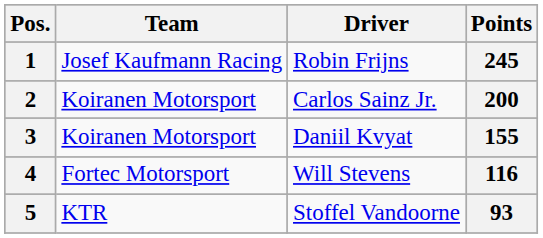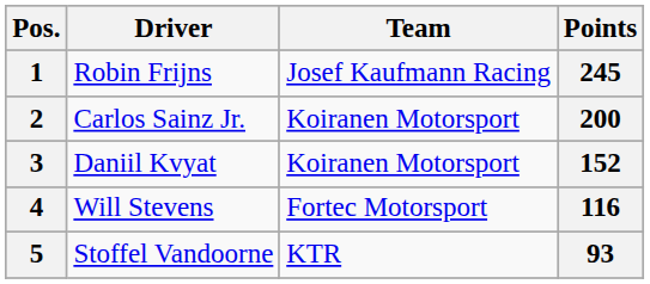columns swapped: Driver <-> Team
3 | Points: 155 -> 152
